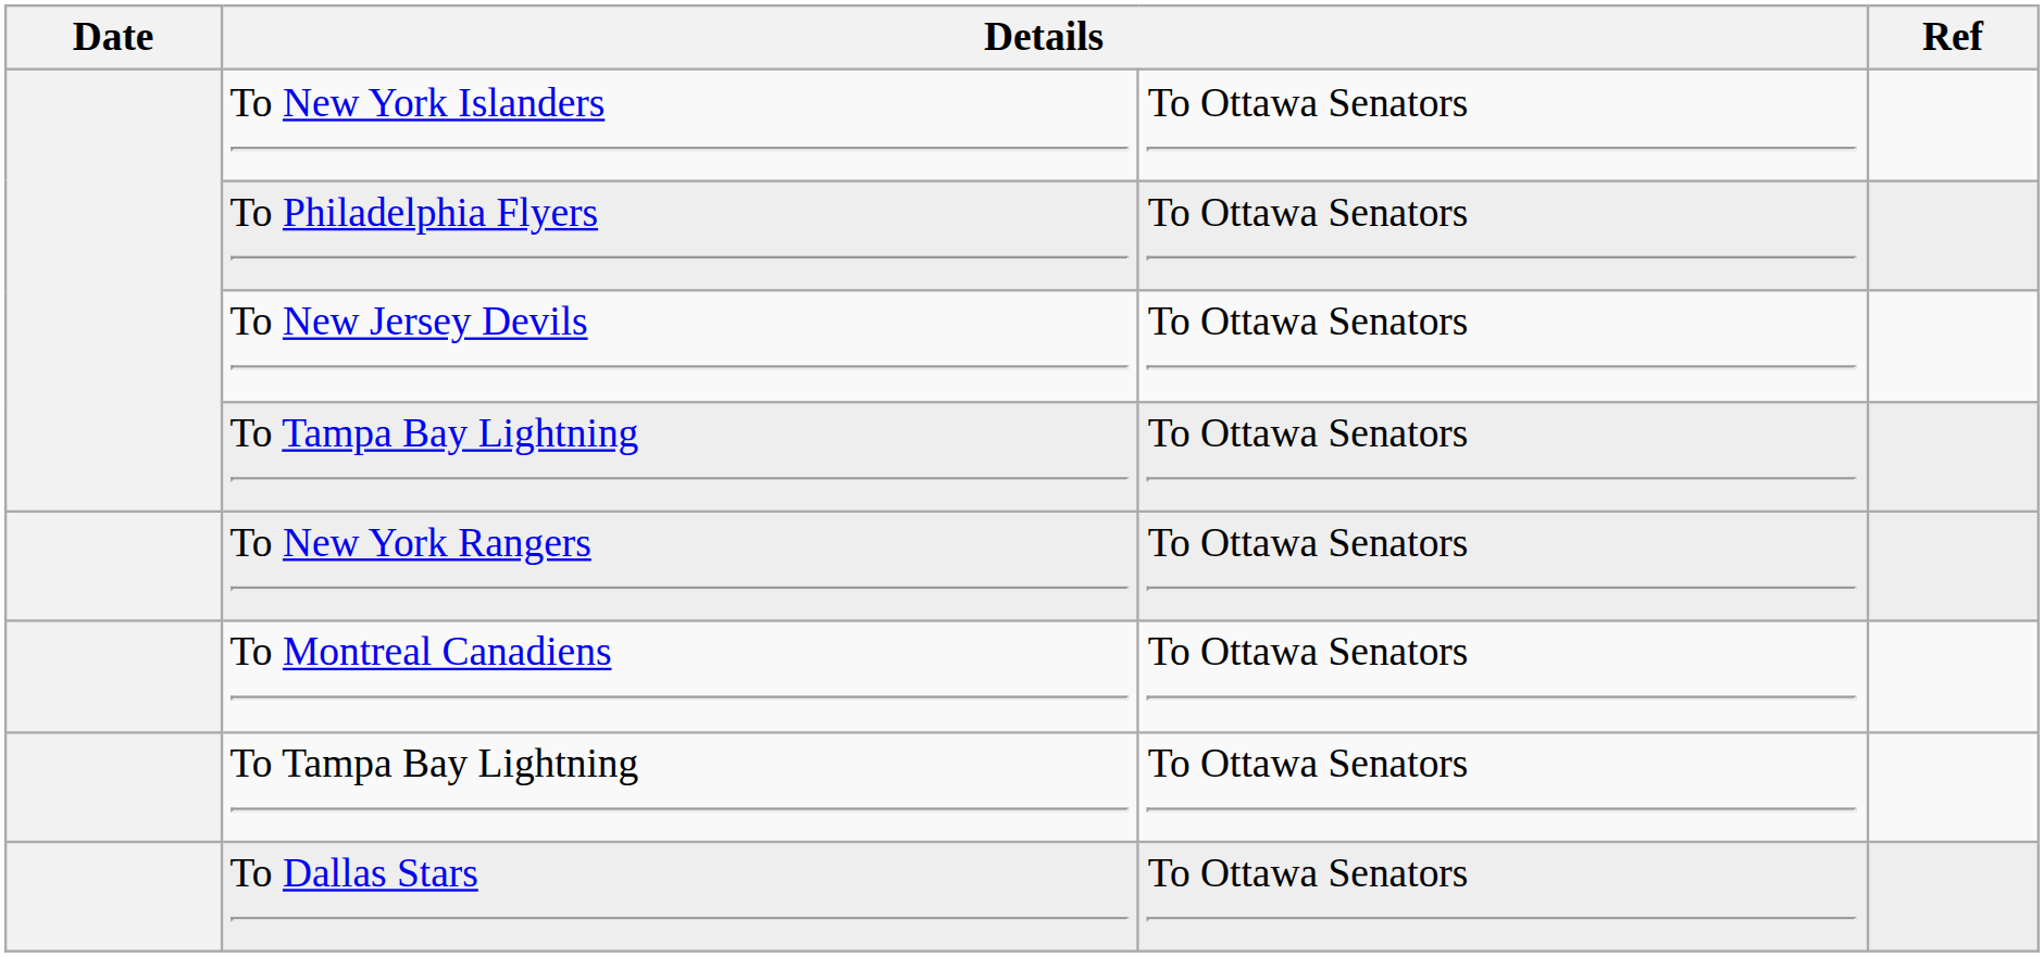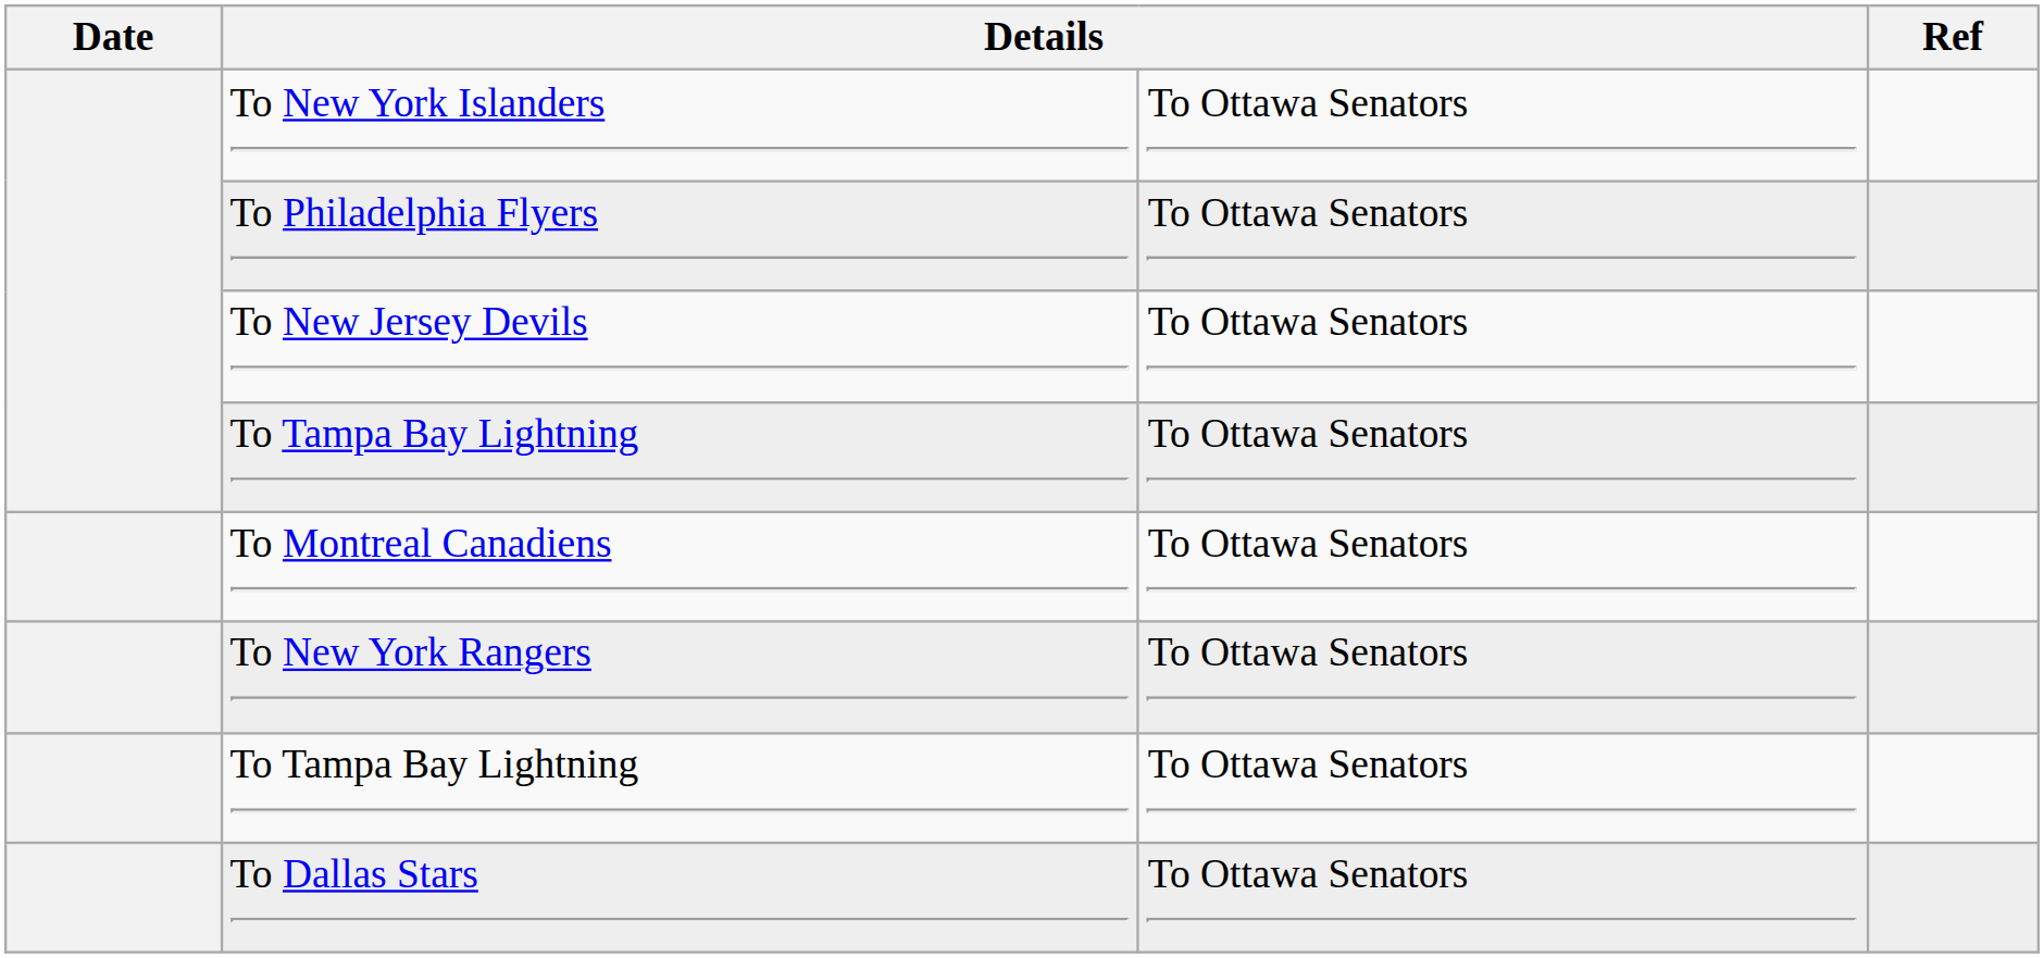rows swapped: To Montreal Canadiens <-> To New York Rangers
